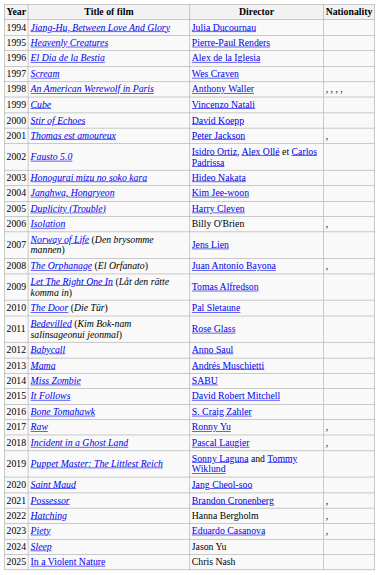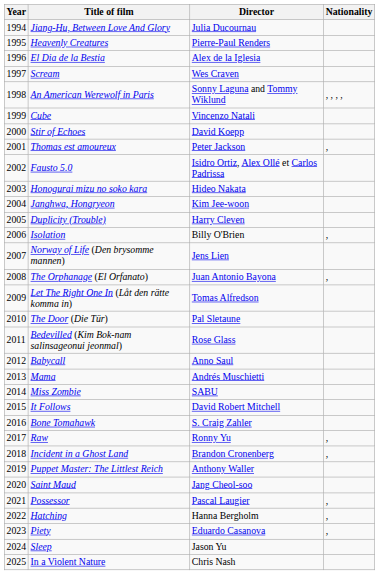An American Werewolf in Paris | Director: Anthony Waller -> Sonny Laguna and Tommy Wiklund
Incident in a Ghost Land | Director: Pascal Laugier -> Brandon Cronenberg
Puppet Master: The Littlest Reich | Director: Sonny Laguna and Tommy Wiklund -> Anthony Waller
Possessor | Director: Brandon Cronenberg -> Pascal Laugier
